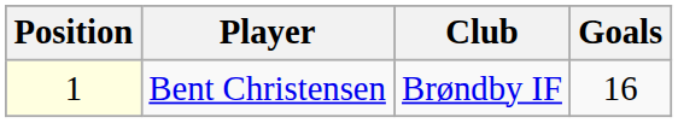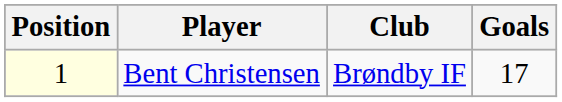Bent Christensen | Goals: 16 -> 17
